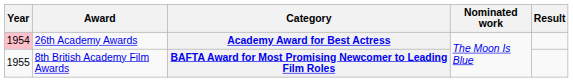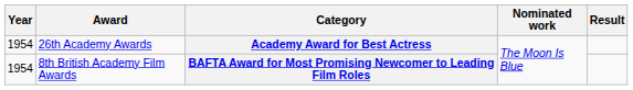26th Academy Awards | Year: pink background -> no background
8th British Academy Film Awards | Year: 1955 -> 1954
